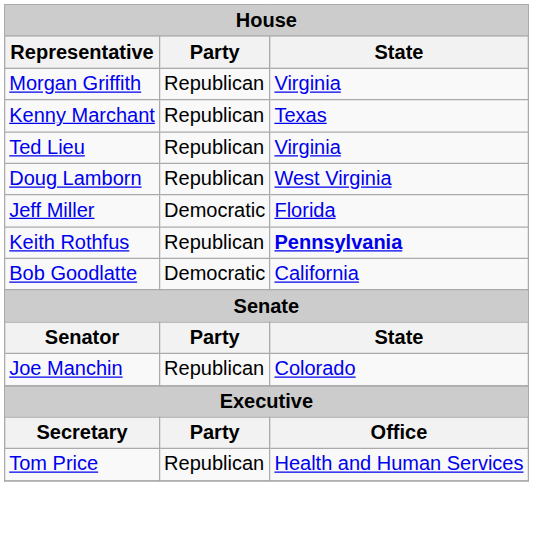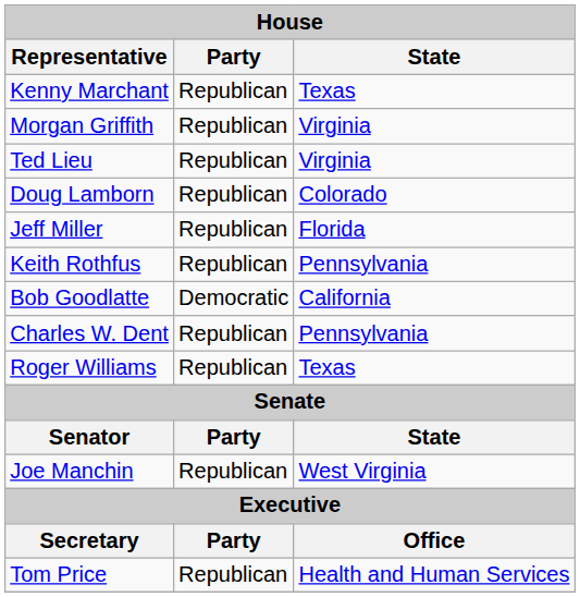rows swapped: Morgan Griffith <-> Kenny Marchant
Doug Lamborn | State: West Virginia -> Colorado
Jeff Miller | Party: Democratic -> Republican
Keith Rothfus | State: bold -> normal
+ row: Charles W. Dent | Republican | Pennsylvania
+ row: Roger Williams | Republican | Texas
Joe Manchin | State: Colorado -> West Virginia
